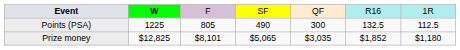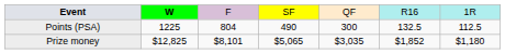Points (PSA) | column 3: 805 -> 804
